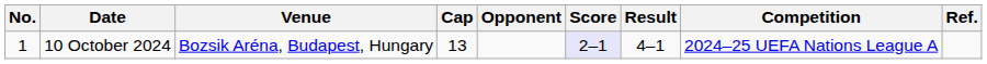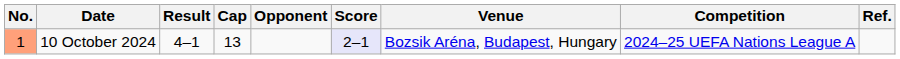columns swapped: Venue <-> Result
10 October 2024 | No.: no background -> lightsalmon background
